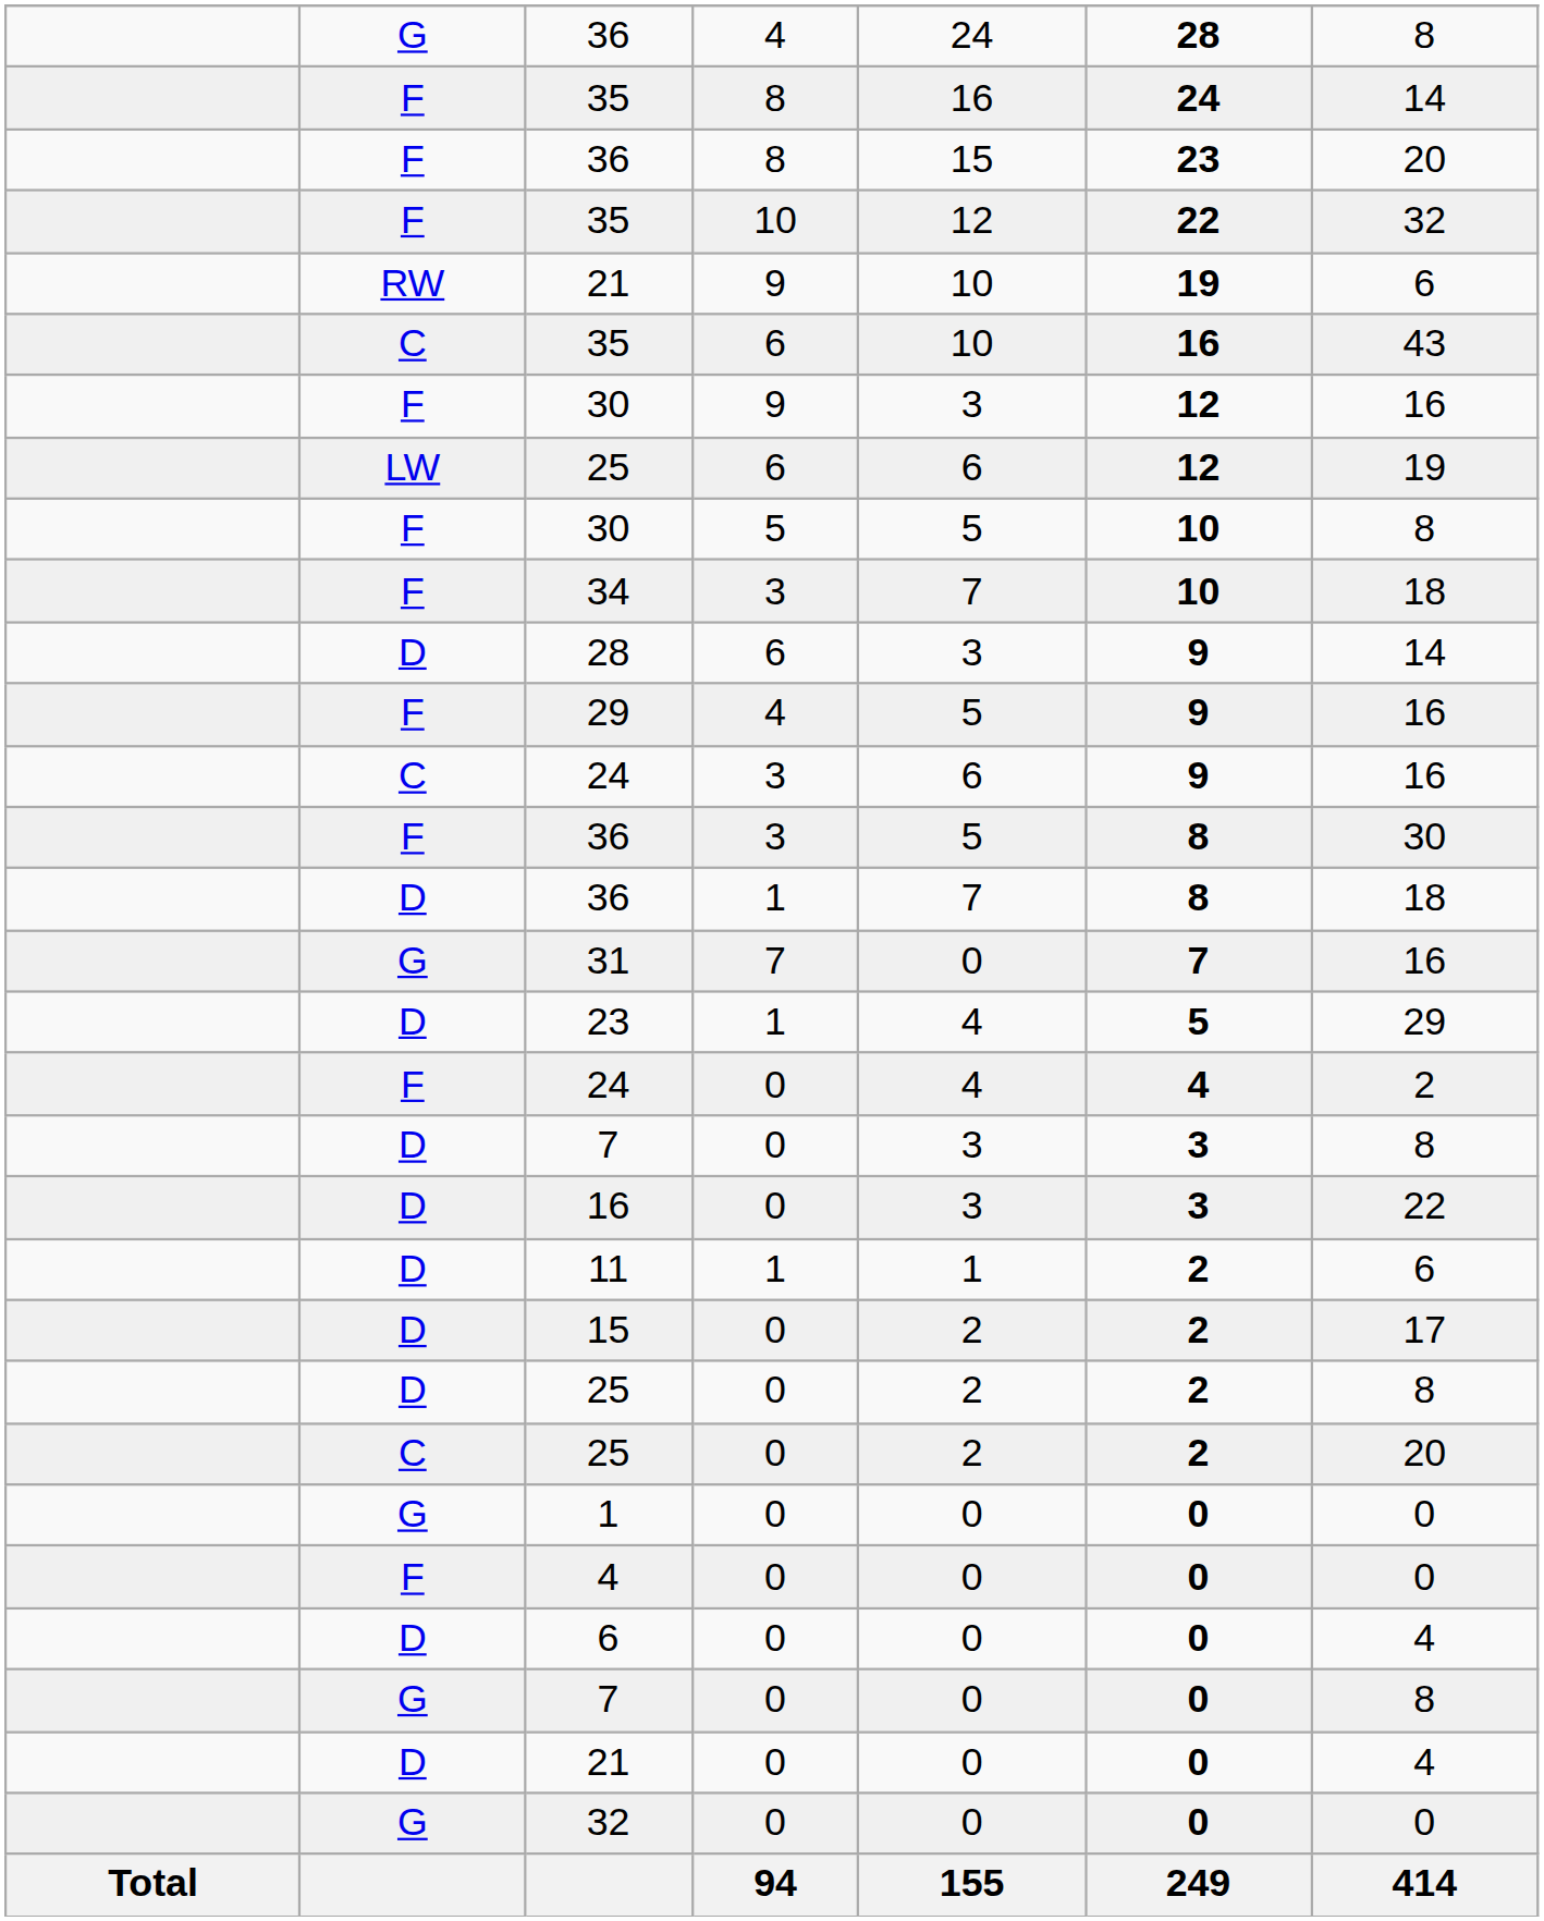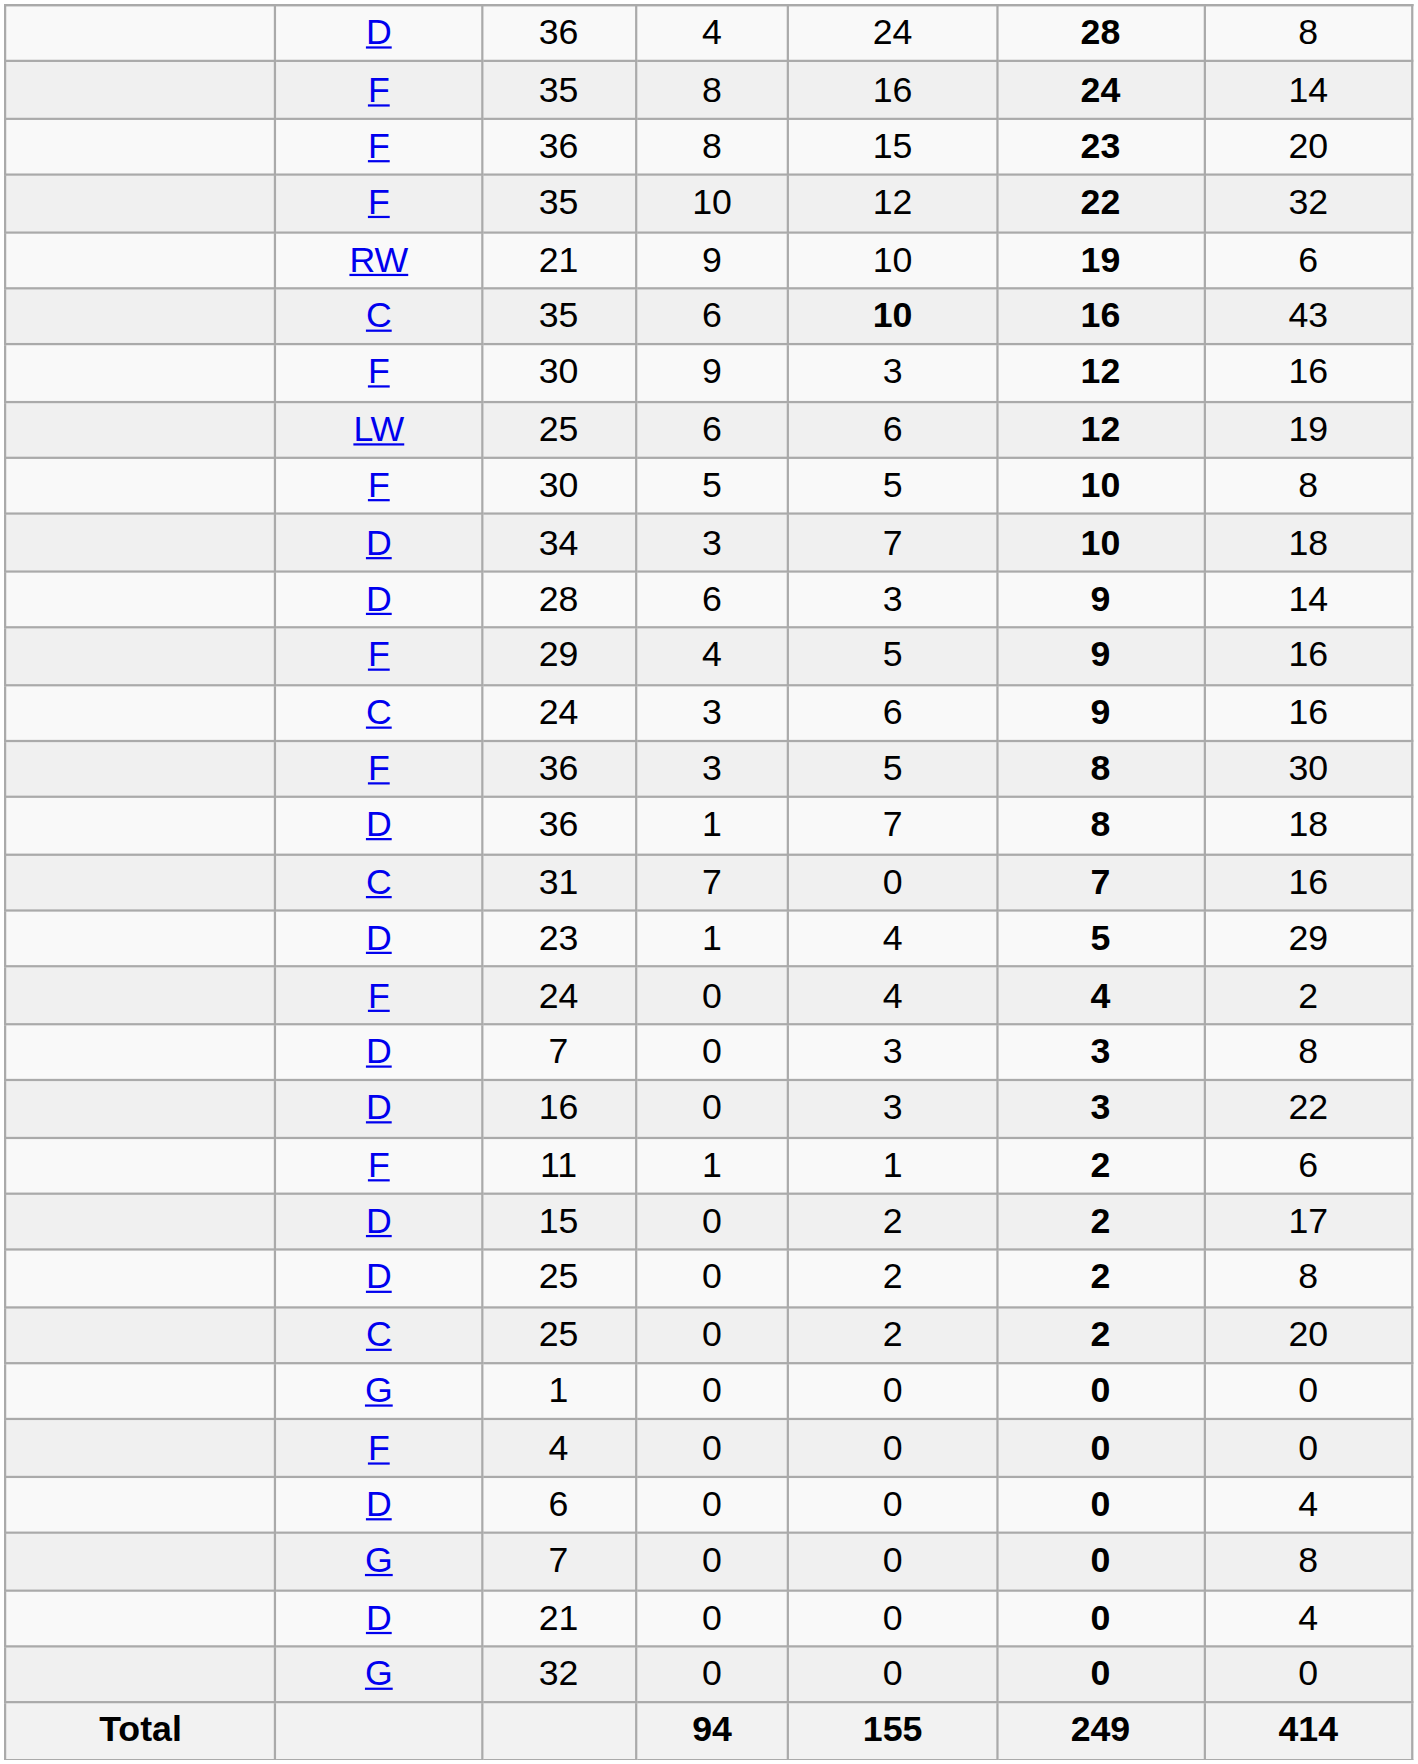36 / 4 | column 2: G -> D
35 / 6 | column 5: normal -> bold
34 | column 2: F -> D
31 | column 2: G -> C
11 | column 2: D -> F
